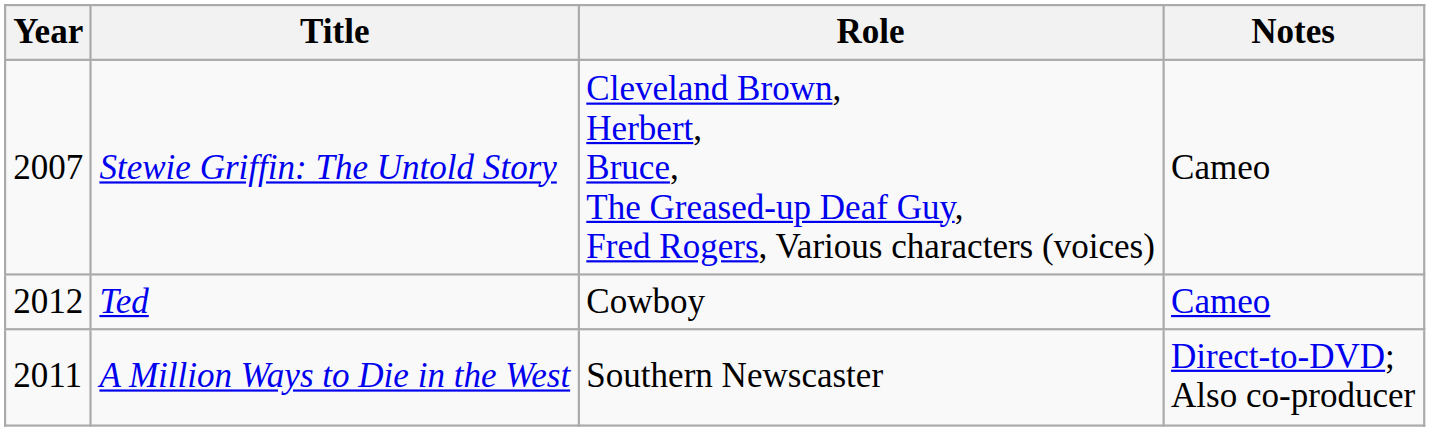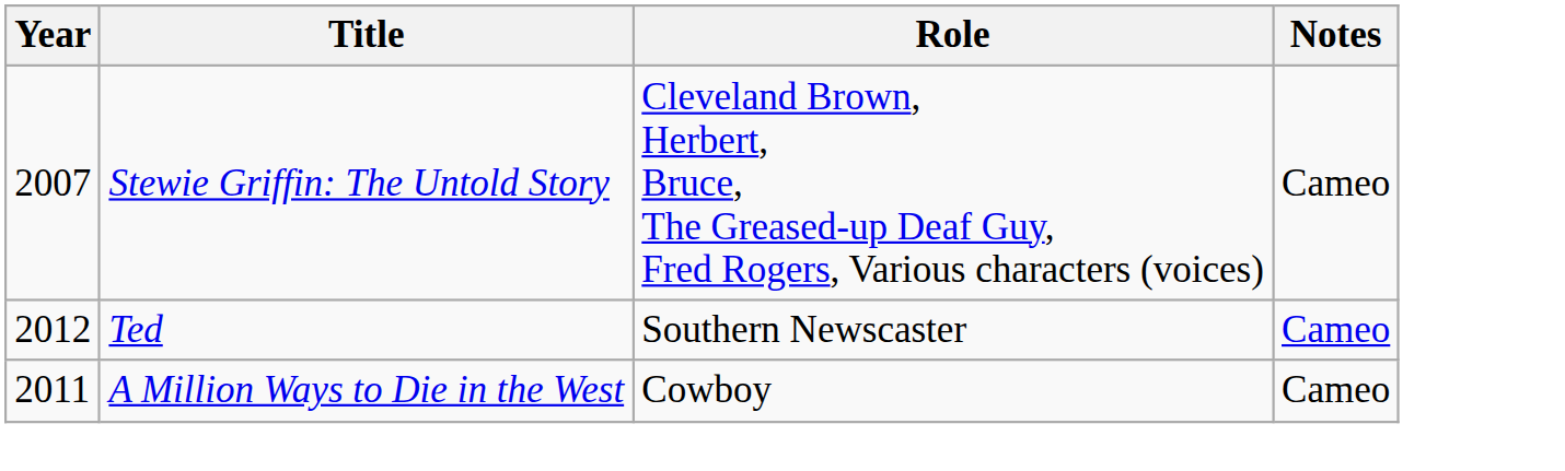Ted | Role: Cowboy -> Southern Newscaster
A Million Ways to Die in the West | Role: Southern Newscaster -> Cowboy
A Million Ways to Die in the West | Notes: Direct-to-DVD; Also co-producer -> Cameo
